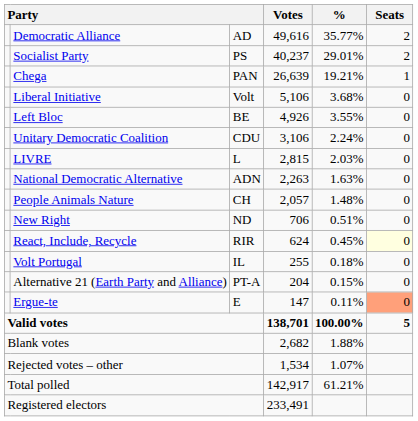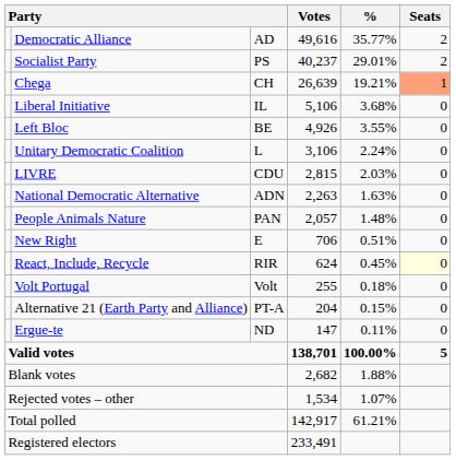Chega | column 3: PAN -> CH
Chega | Seats: no background -> lightsalmon background
Liberal Initiative | column 3: Volt -> IL
Unitary Democratic Coalition | column 3: CDU -> L
LIVRE | column 3: L -> CDU
People Animals Nature | column 3: CH -> PAN
New Right | column 3: ND -> E
Volt Portugal | column 3: IL -> Volt
Ergue-te | column 3: E -> ND
Ergue-te | Seats: lightsalmon background -> no background
